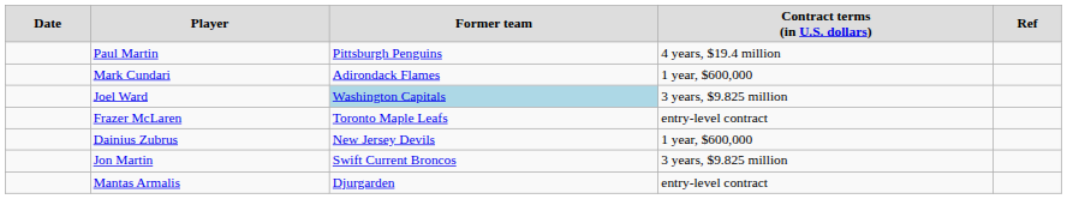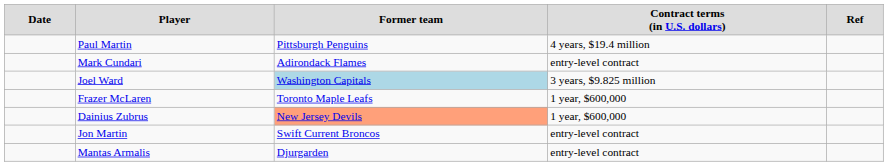Mark Cundari | column 4: 1 year, $600,000 -> entry-level contract
Frazer McLaren | column 4: entry-level contract -> 1 year, $600,000
Dainius Zubrus | column 3: no background -> lightsalmon background
Jon Martin | column 4: 3 years, $9.825 million -> entry-level contract
